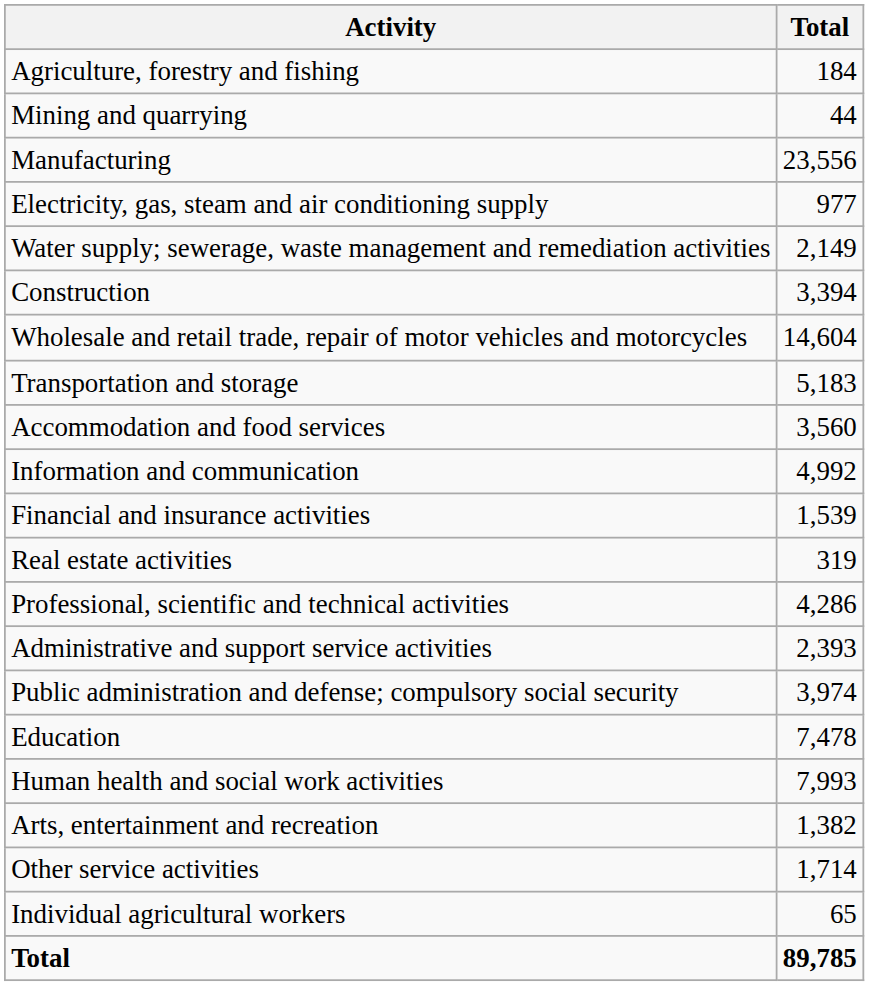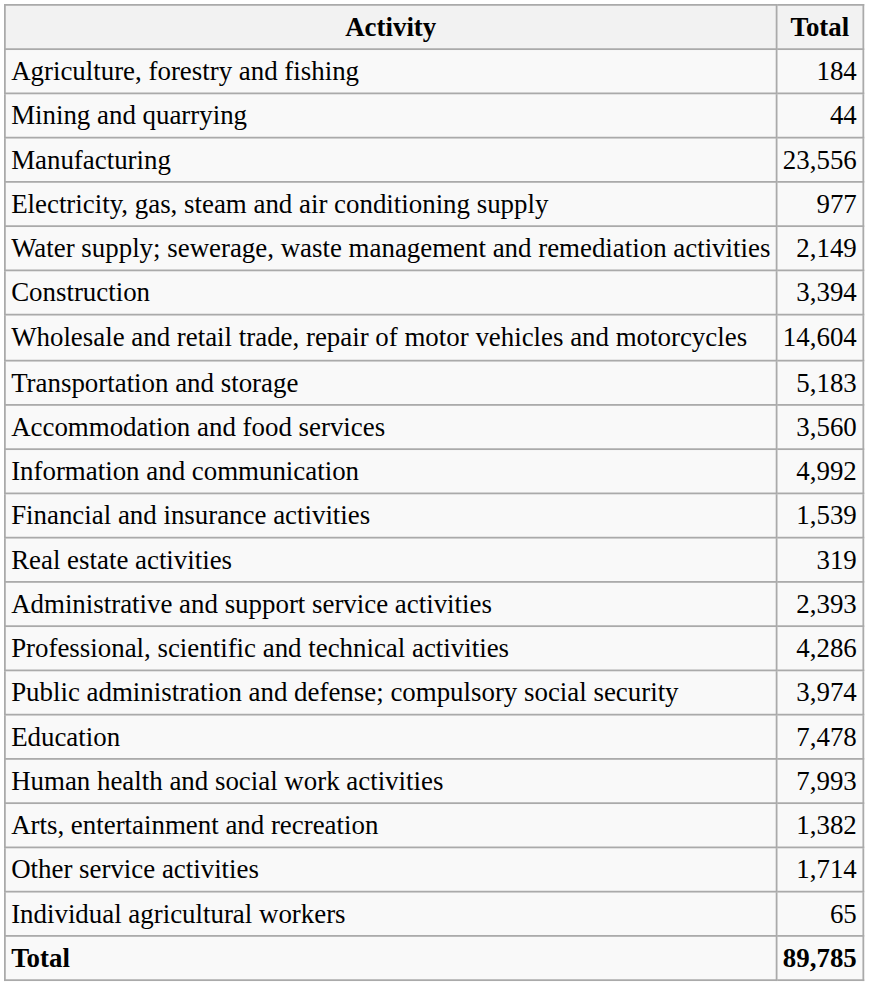rows swapped: Professional, scientific and technical activities <-> Administrative and support service activities
